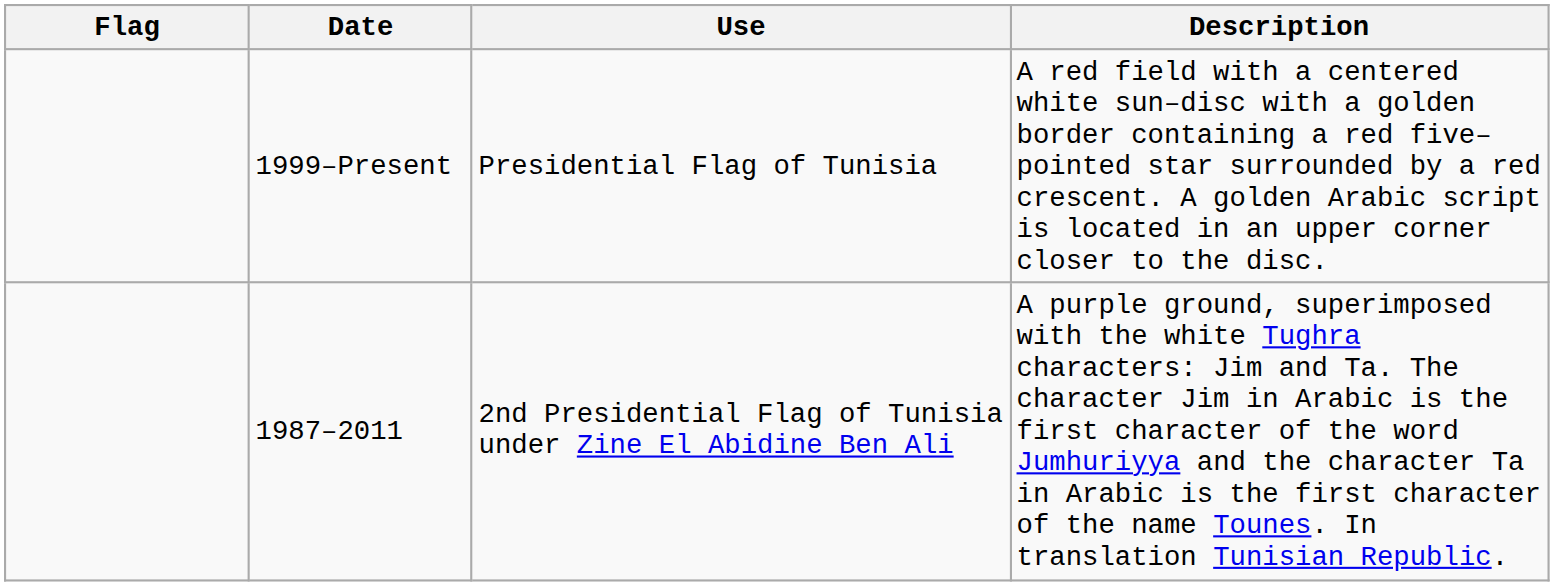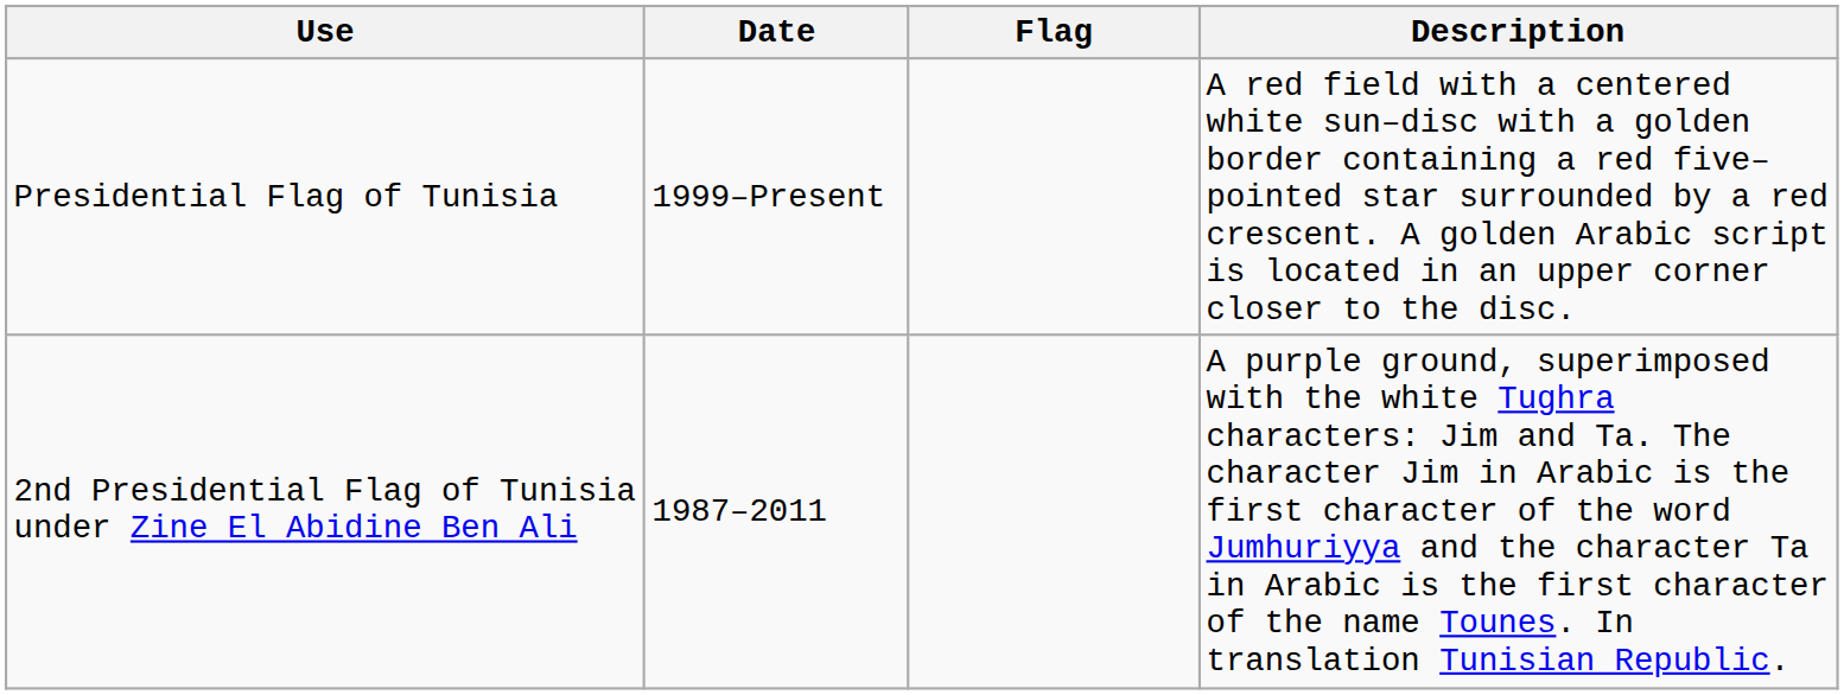columns swapped: Flag <-> Use
